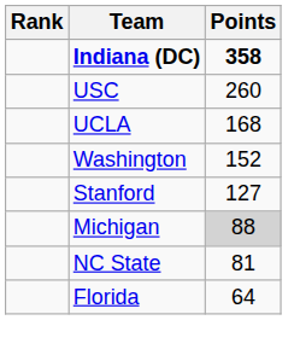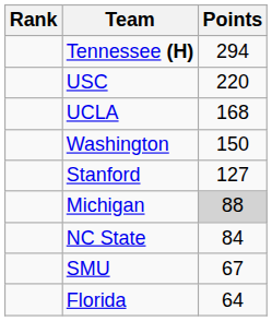- row: Indiana (DC) | 358
+ row: Tennessee (H) | 294
USC | Points: 260 -> 220
Washington | Points: 152 -> 150
NC State | Points: 81 -> 84
+ row: SMU | 67
